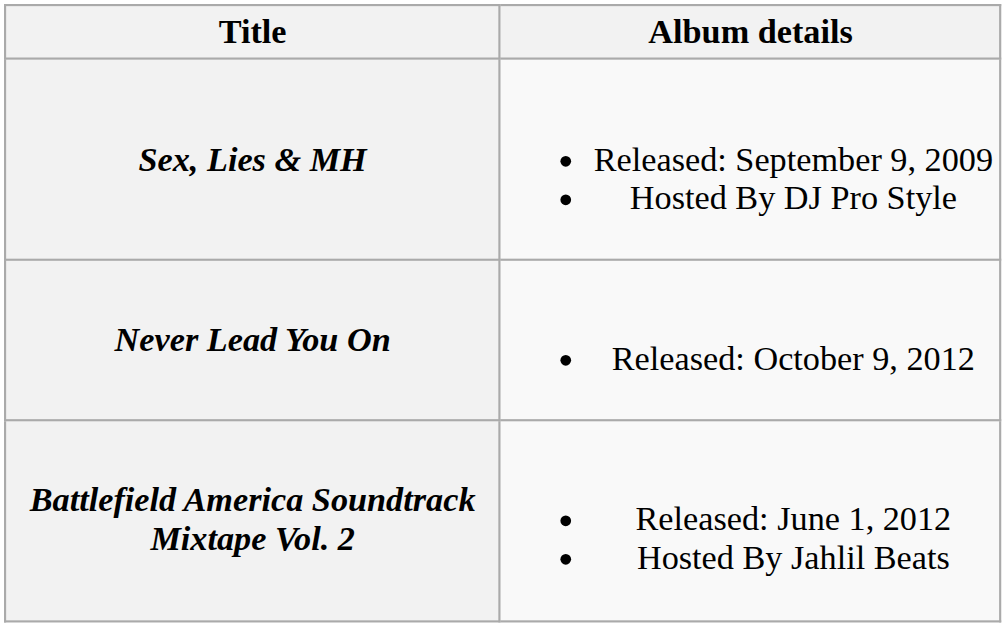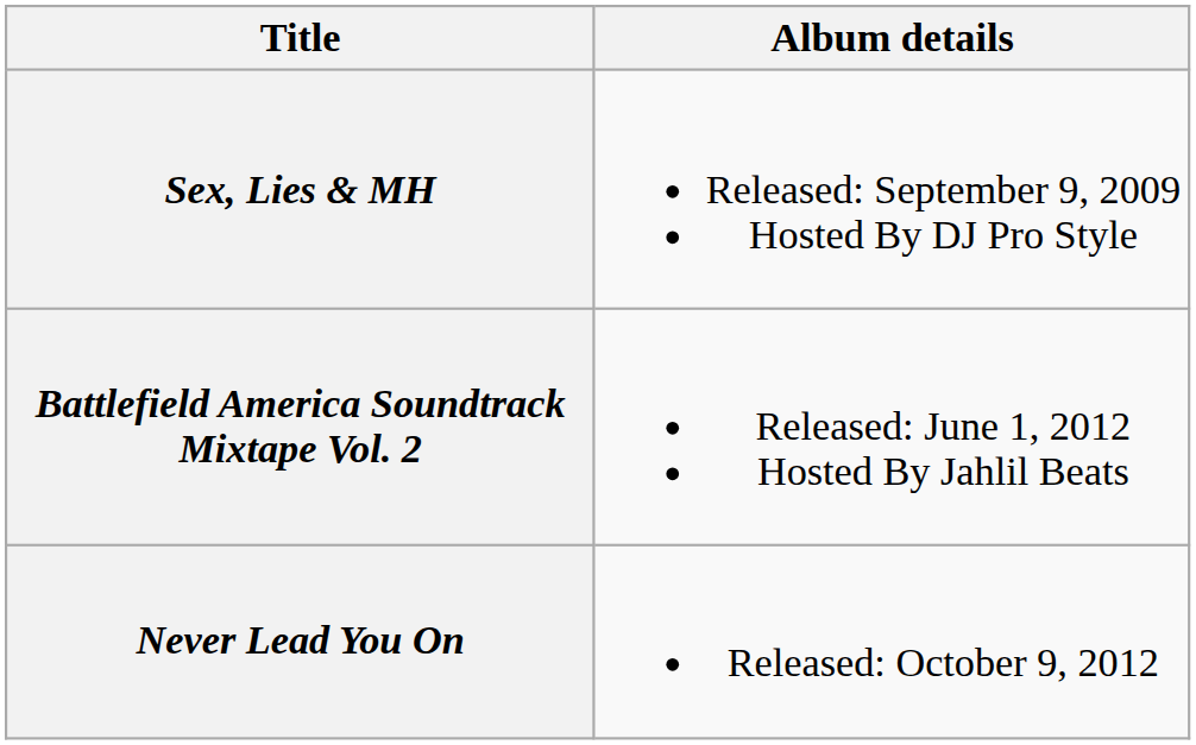rows swapped: Battlefield America Soundtrack Mixtape Vol. 2 <-> Never Lead You On
